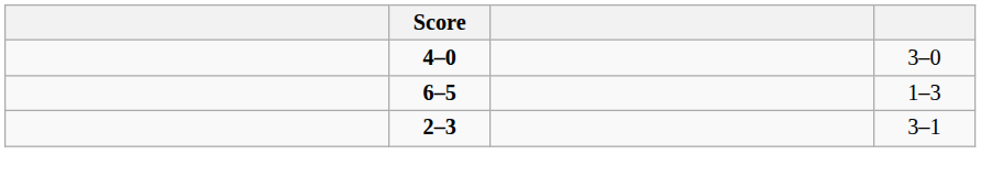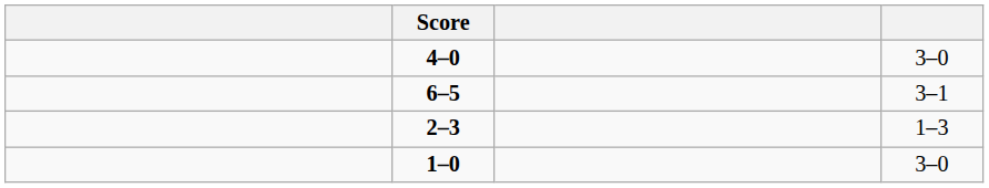6–5 | column 4: 1–3 -> 3–1
2–3 | column 4: 3–1 -> 1–3
+ row: 1–0 | 3–0
